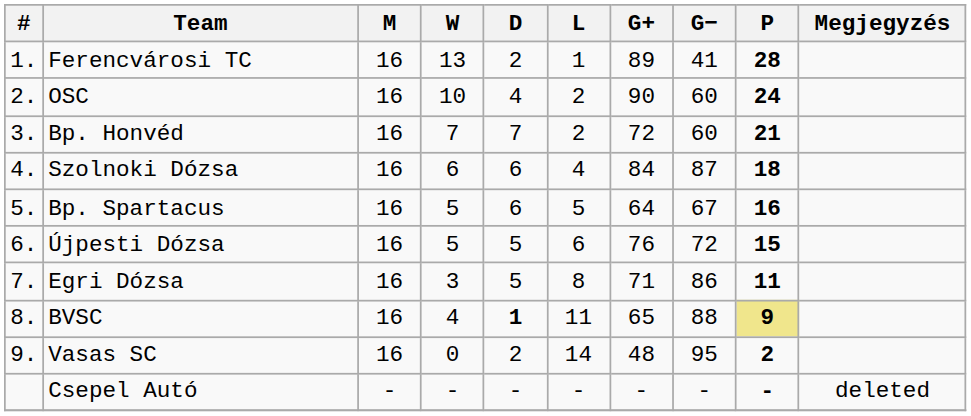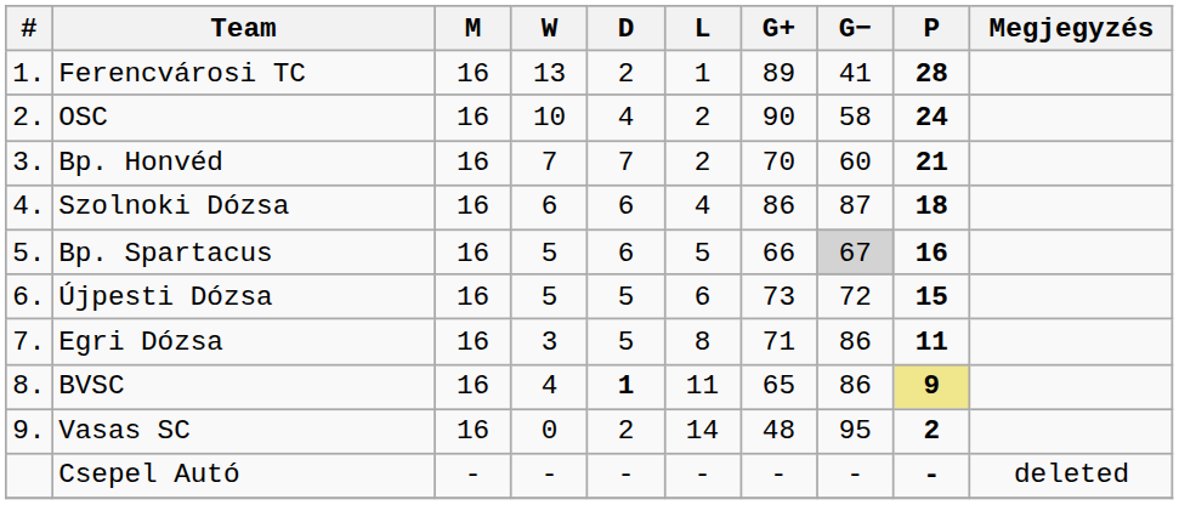OSC | G−: 60 -> 58
Bp. Honvéd | G+: 72 -> 70
Szolnoki Dózsa | G+: 84 -> 86
Bp. Spartacus | G+: 64 -> 66
Bp. Spartacus | G−: no background -> lightgrey background
Újpesti Dózsa | G+: 76 -> 73
BVSC | G−: 88 -> 86
